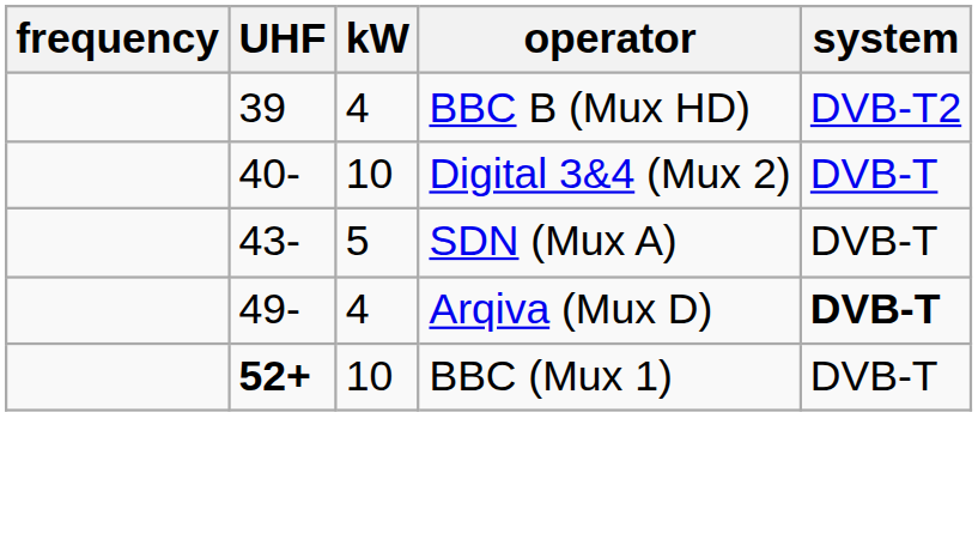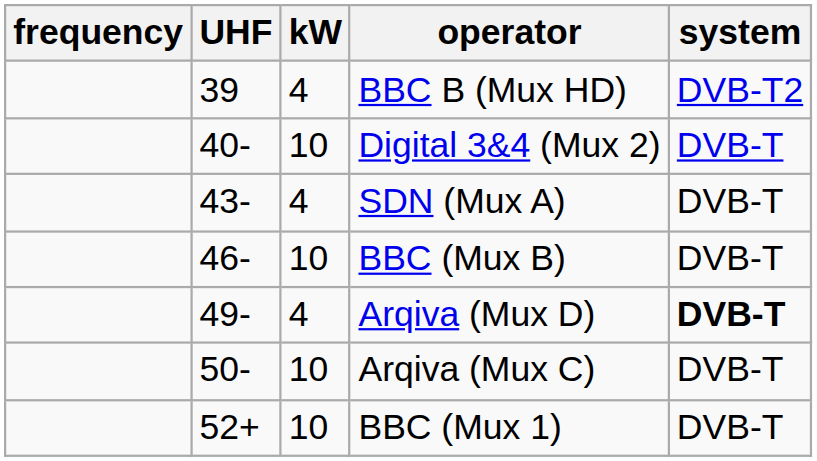SDN (Mux A) | kW: 5 -> 4
+ row: 46- | 10 | BBC (Mux B) | DVB-T
+ row: 50- | 10 | Arqiva (Mux C) | DVB-T
BBC (Mux 1) | UHF: bold -> normal
